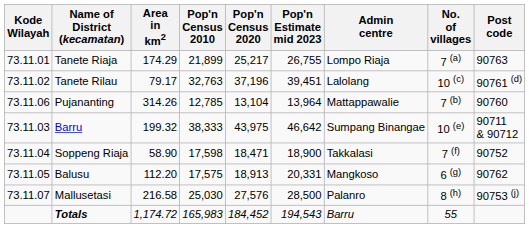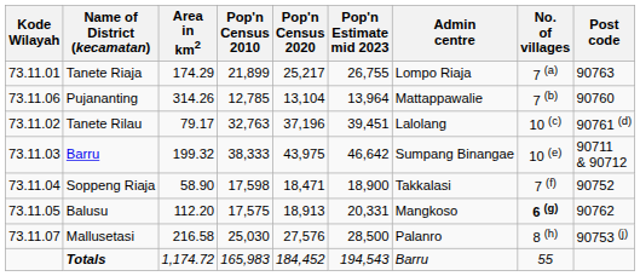rows swapped: Pujananting <-> Tanete Rilau
Balusu | No. of villages: normal -> bold
